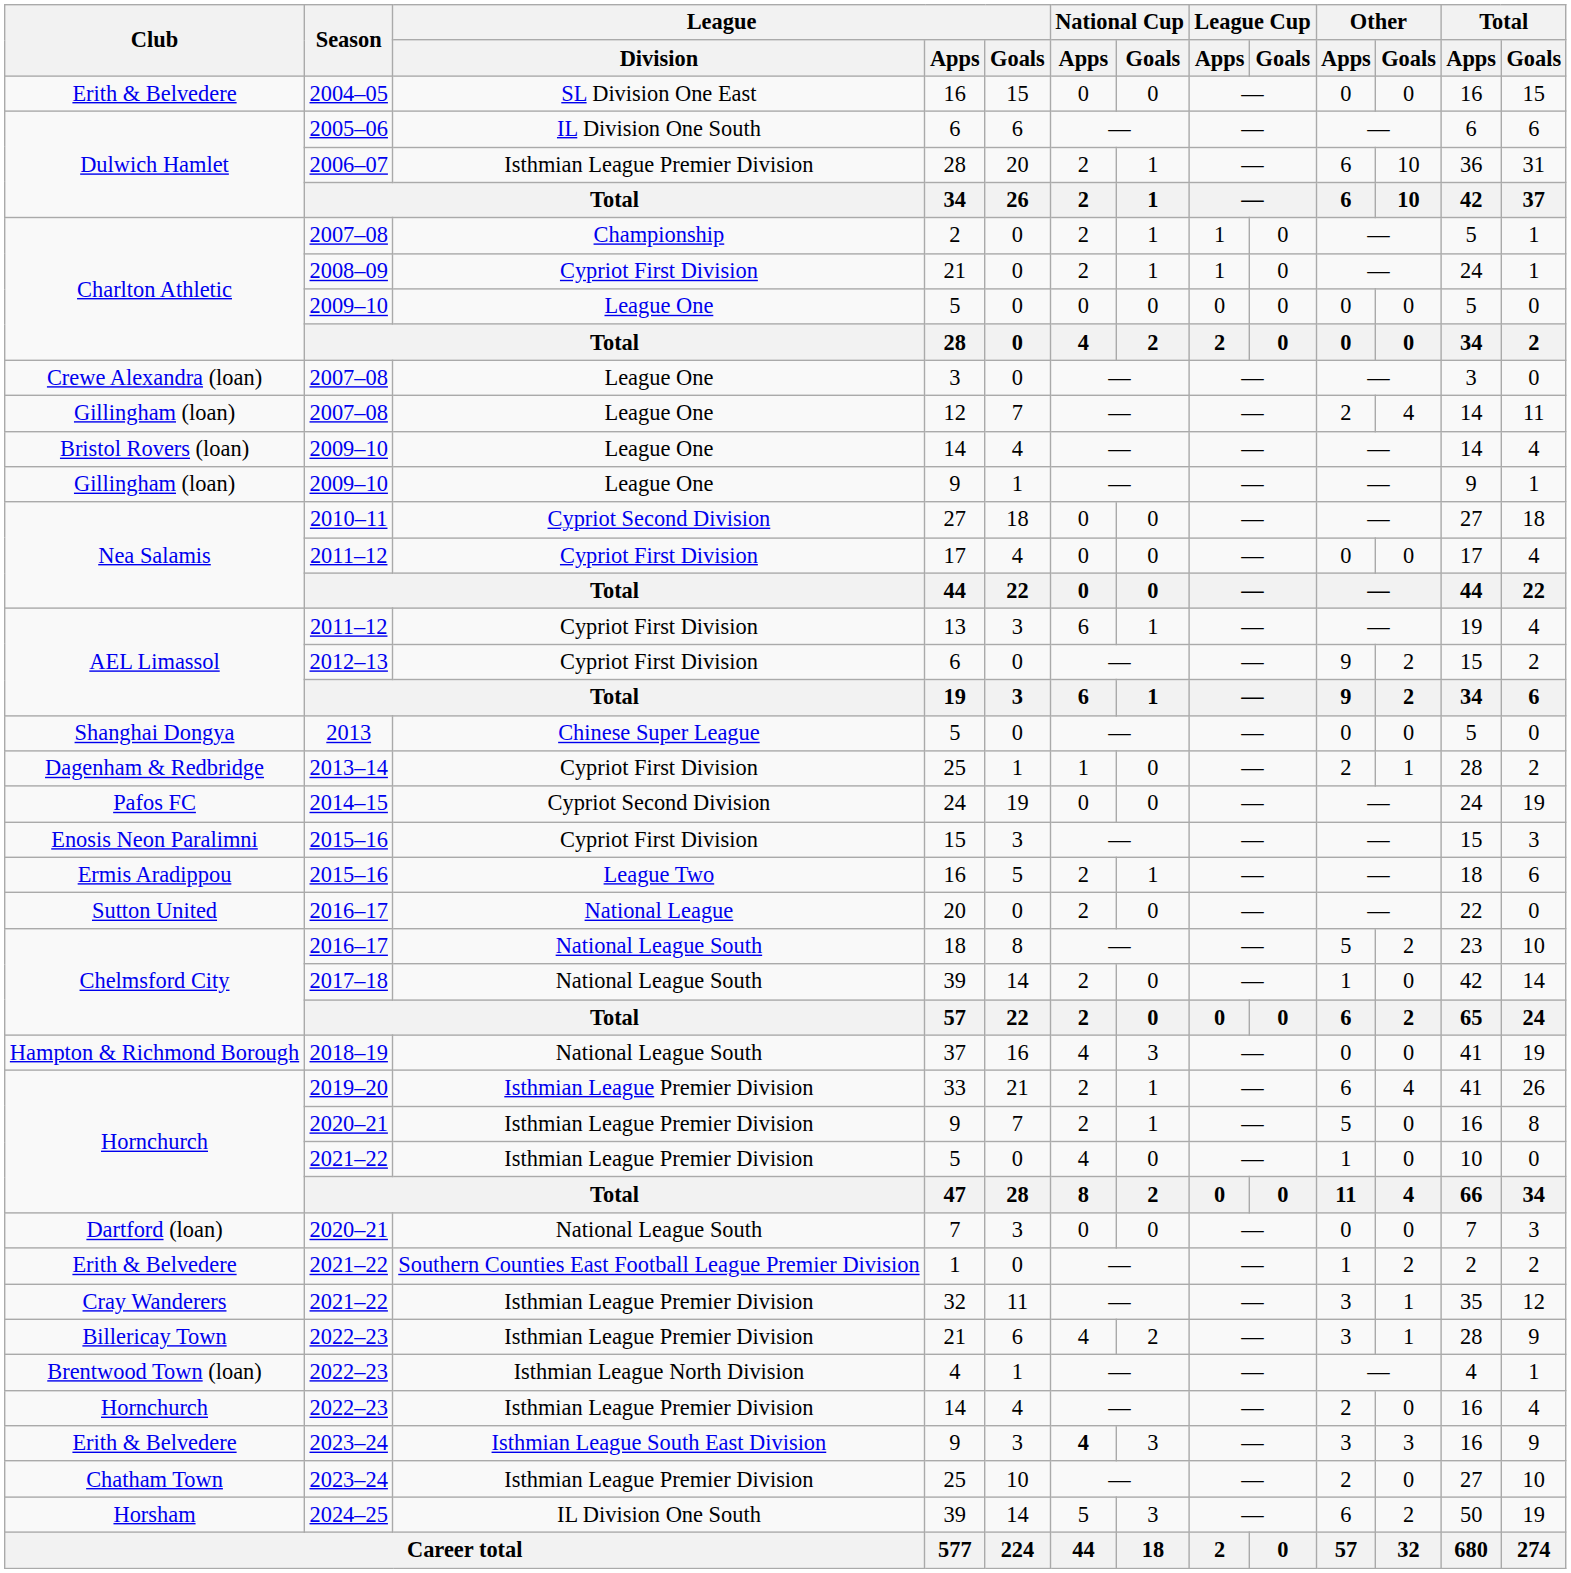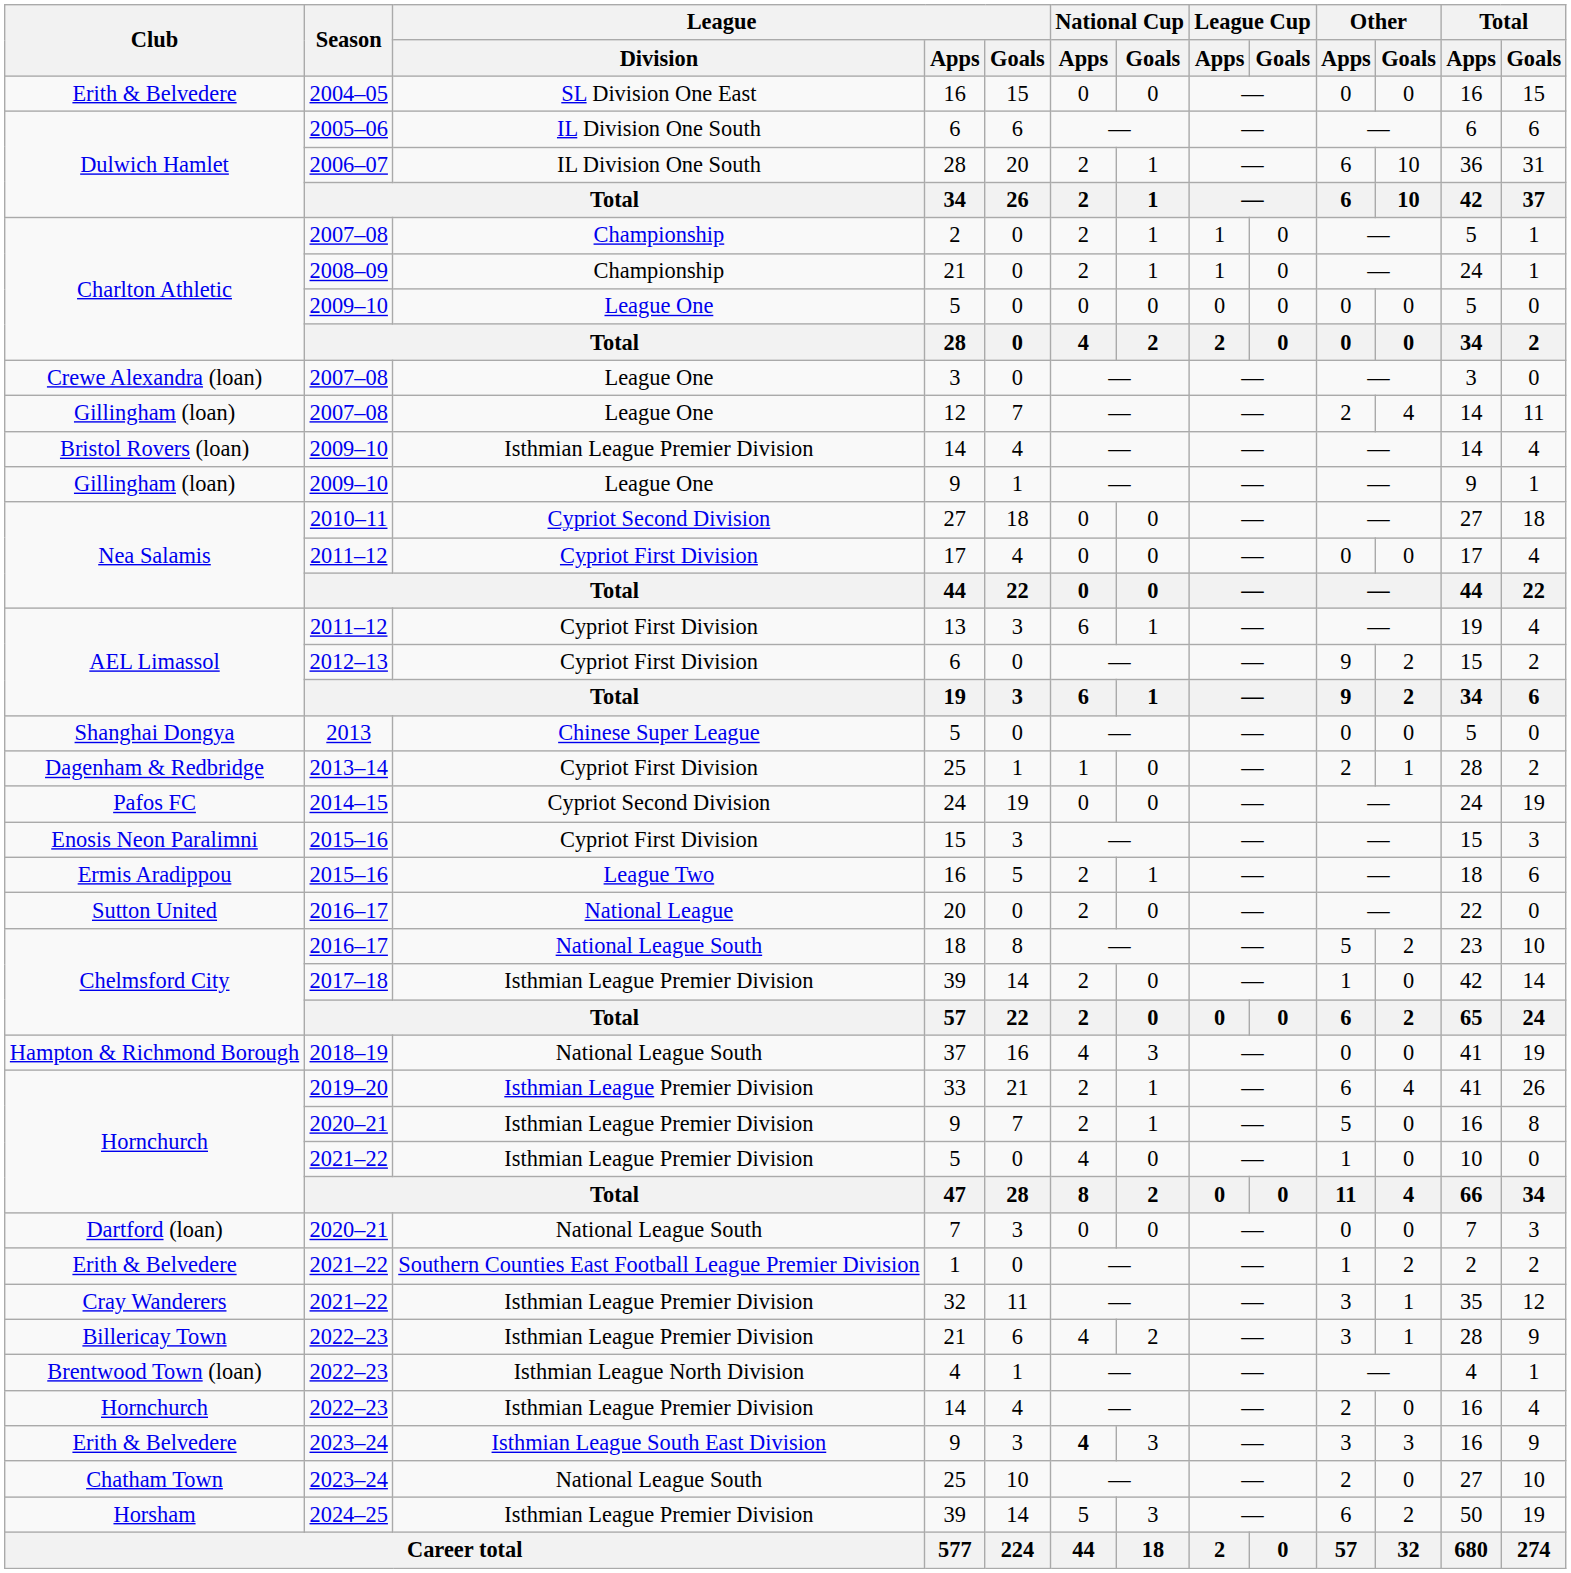Dulwich Hamlet / 28 | League / Division: Isthmian League Premier Division -> IL Division One South
Charlton Athletic / 21 | League / Division: Cypriot First Division -> Championship
Bristol Rovers (loan) / 14 | League / Division: League One -> Isthmian League Premier Division
Chelmsford City / 39 | League / Division: National League South -> Isthmian League Premier Division
Chatham Town / 25 | League / Division: Isthmian League Premier Division -> National League South
Horsham / 39 | League / Division: IL Division One South -> Isthmian League Premier Division
